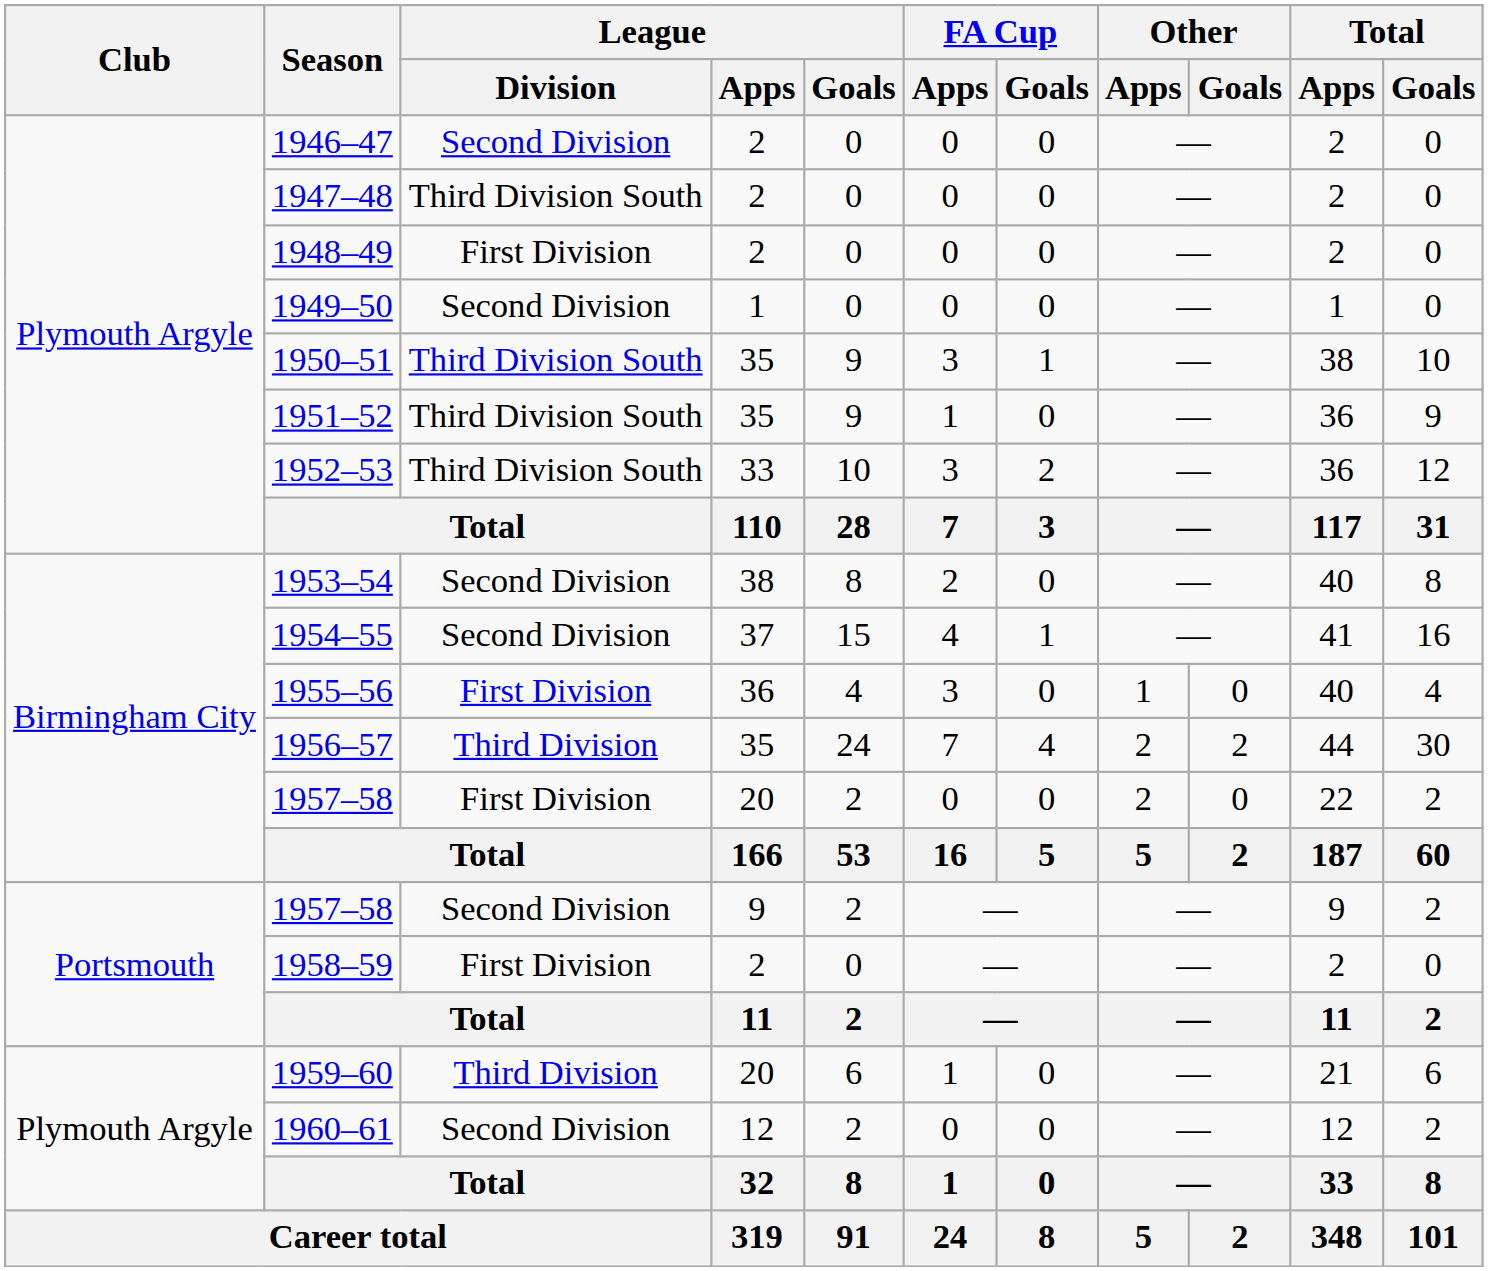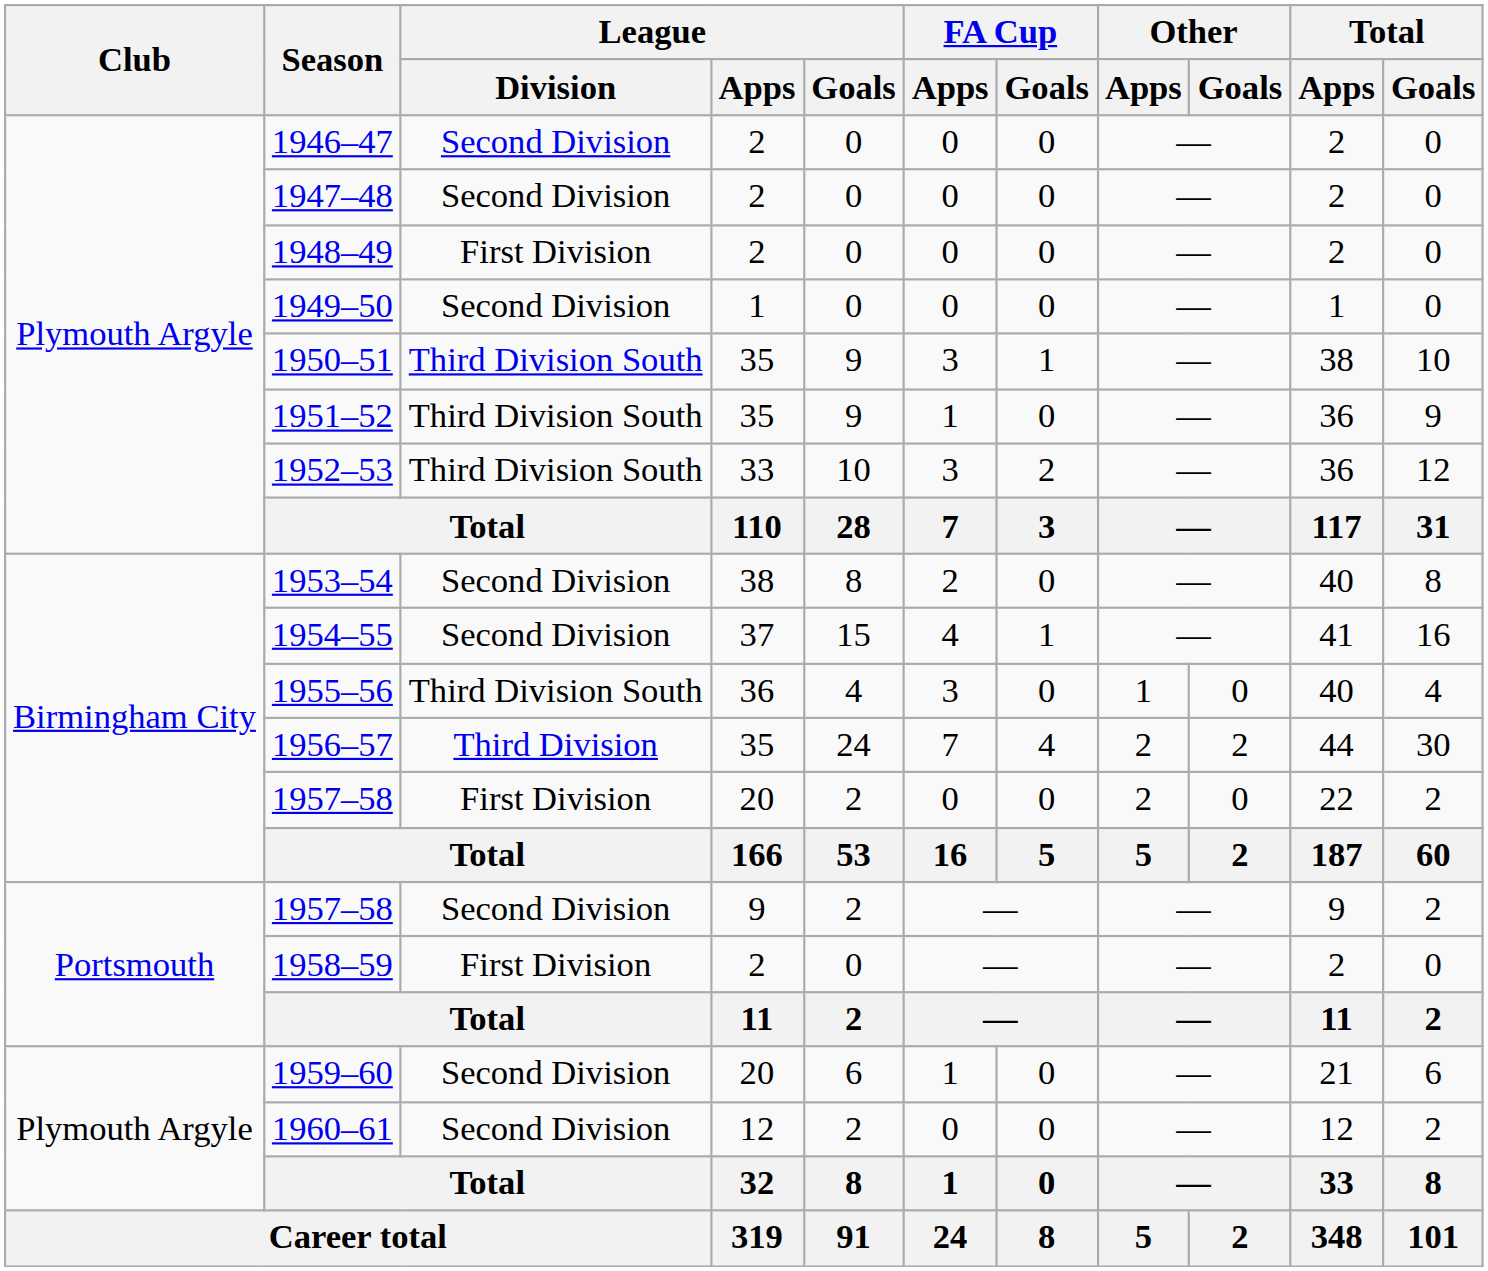1947–48 | League / Division: Third Division South -> Second Division
1955–56 | League / Division: First Division -> Third Division South
1959–60 | League / Division: Third Division -> Second Division
